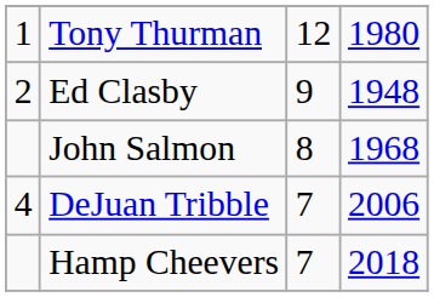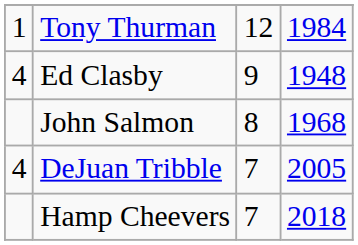Tony Thurman | column 4: 1980 -> 1984
Ed Clasby | column 1: 2 -> 4
DeJuan Tribble | column 4: 2006 -> 2005
